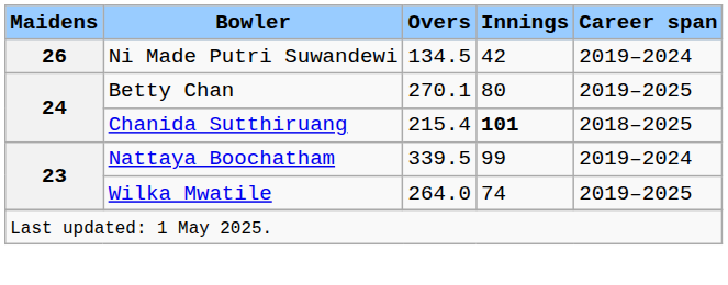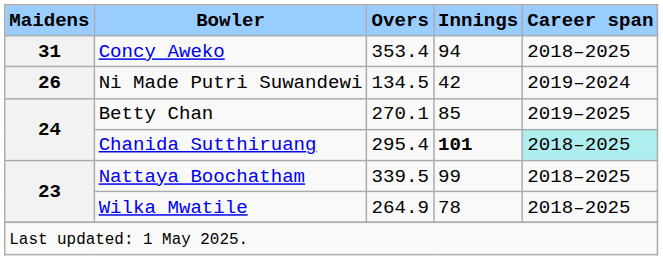+ row: 31 | Concy Aweko | 353.4 | 94 | 2018–2025
Betty Chan | Innings: 80 -> 85
Chanida Sutthiruang | Overs: 215.4 -> 295.4
Chanida Sutthiruang | Career span: no background -> paleturquoise background
Nattaya Boochatham | Career span: 2019–2024 -> 2018–2025
Wilka Mwatile | Overs: 264.0 -> 264.9
Wilka Mwatile | Innings: 74 -> 78
Wilka Mwatile | Career span: 2019–2025 -> 2018–2025
